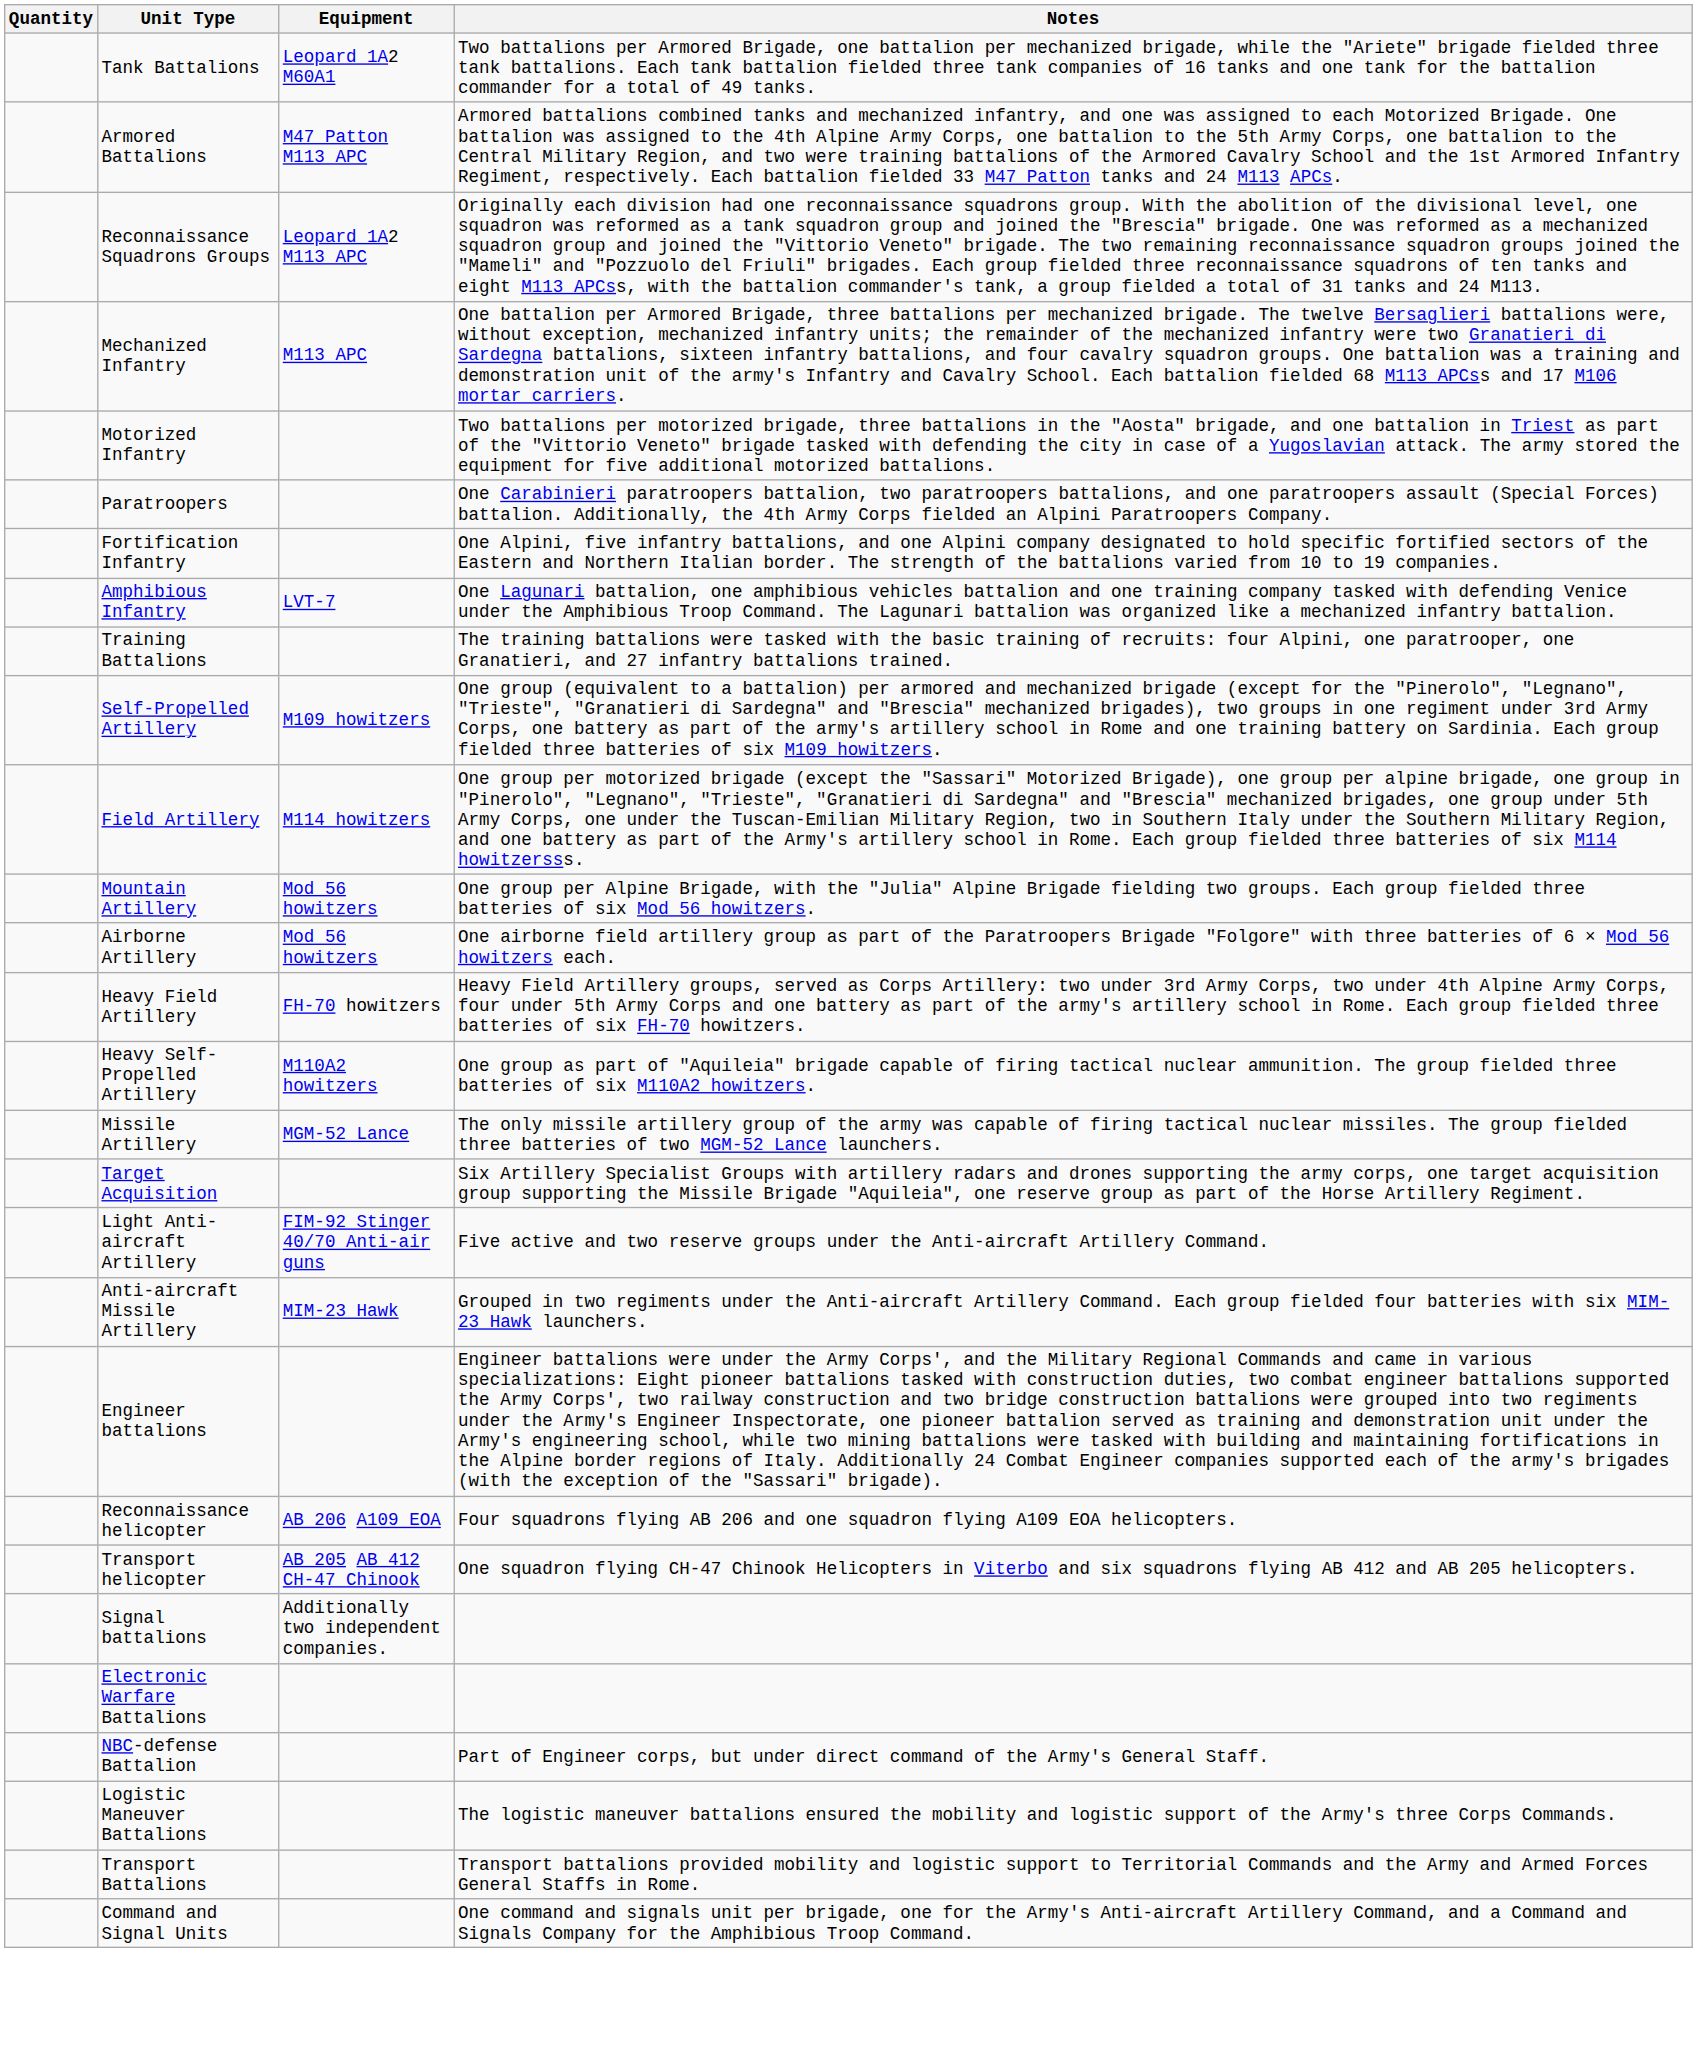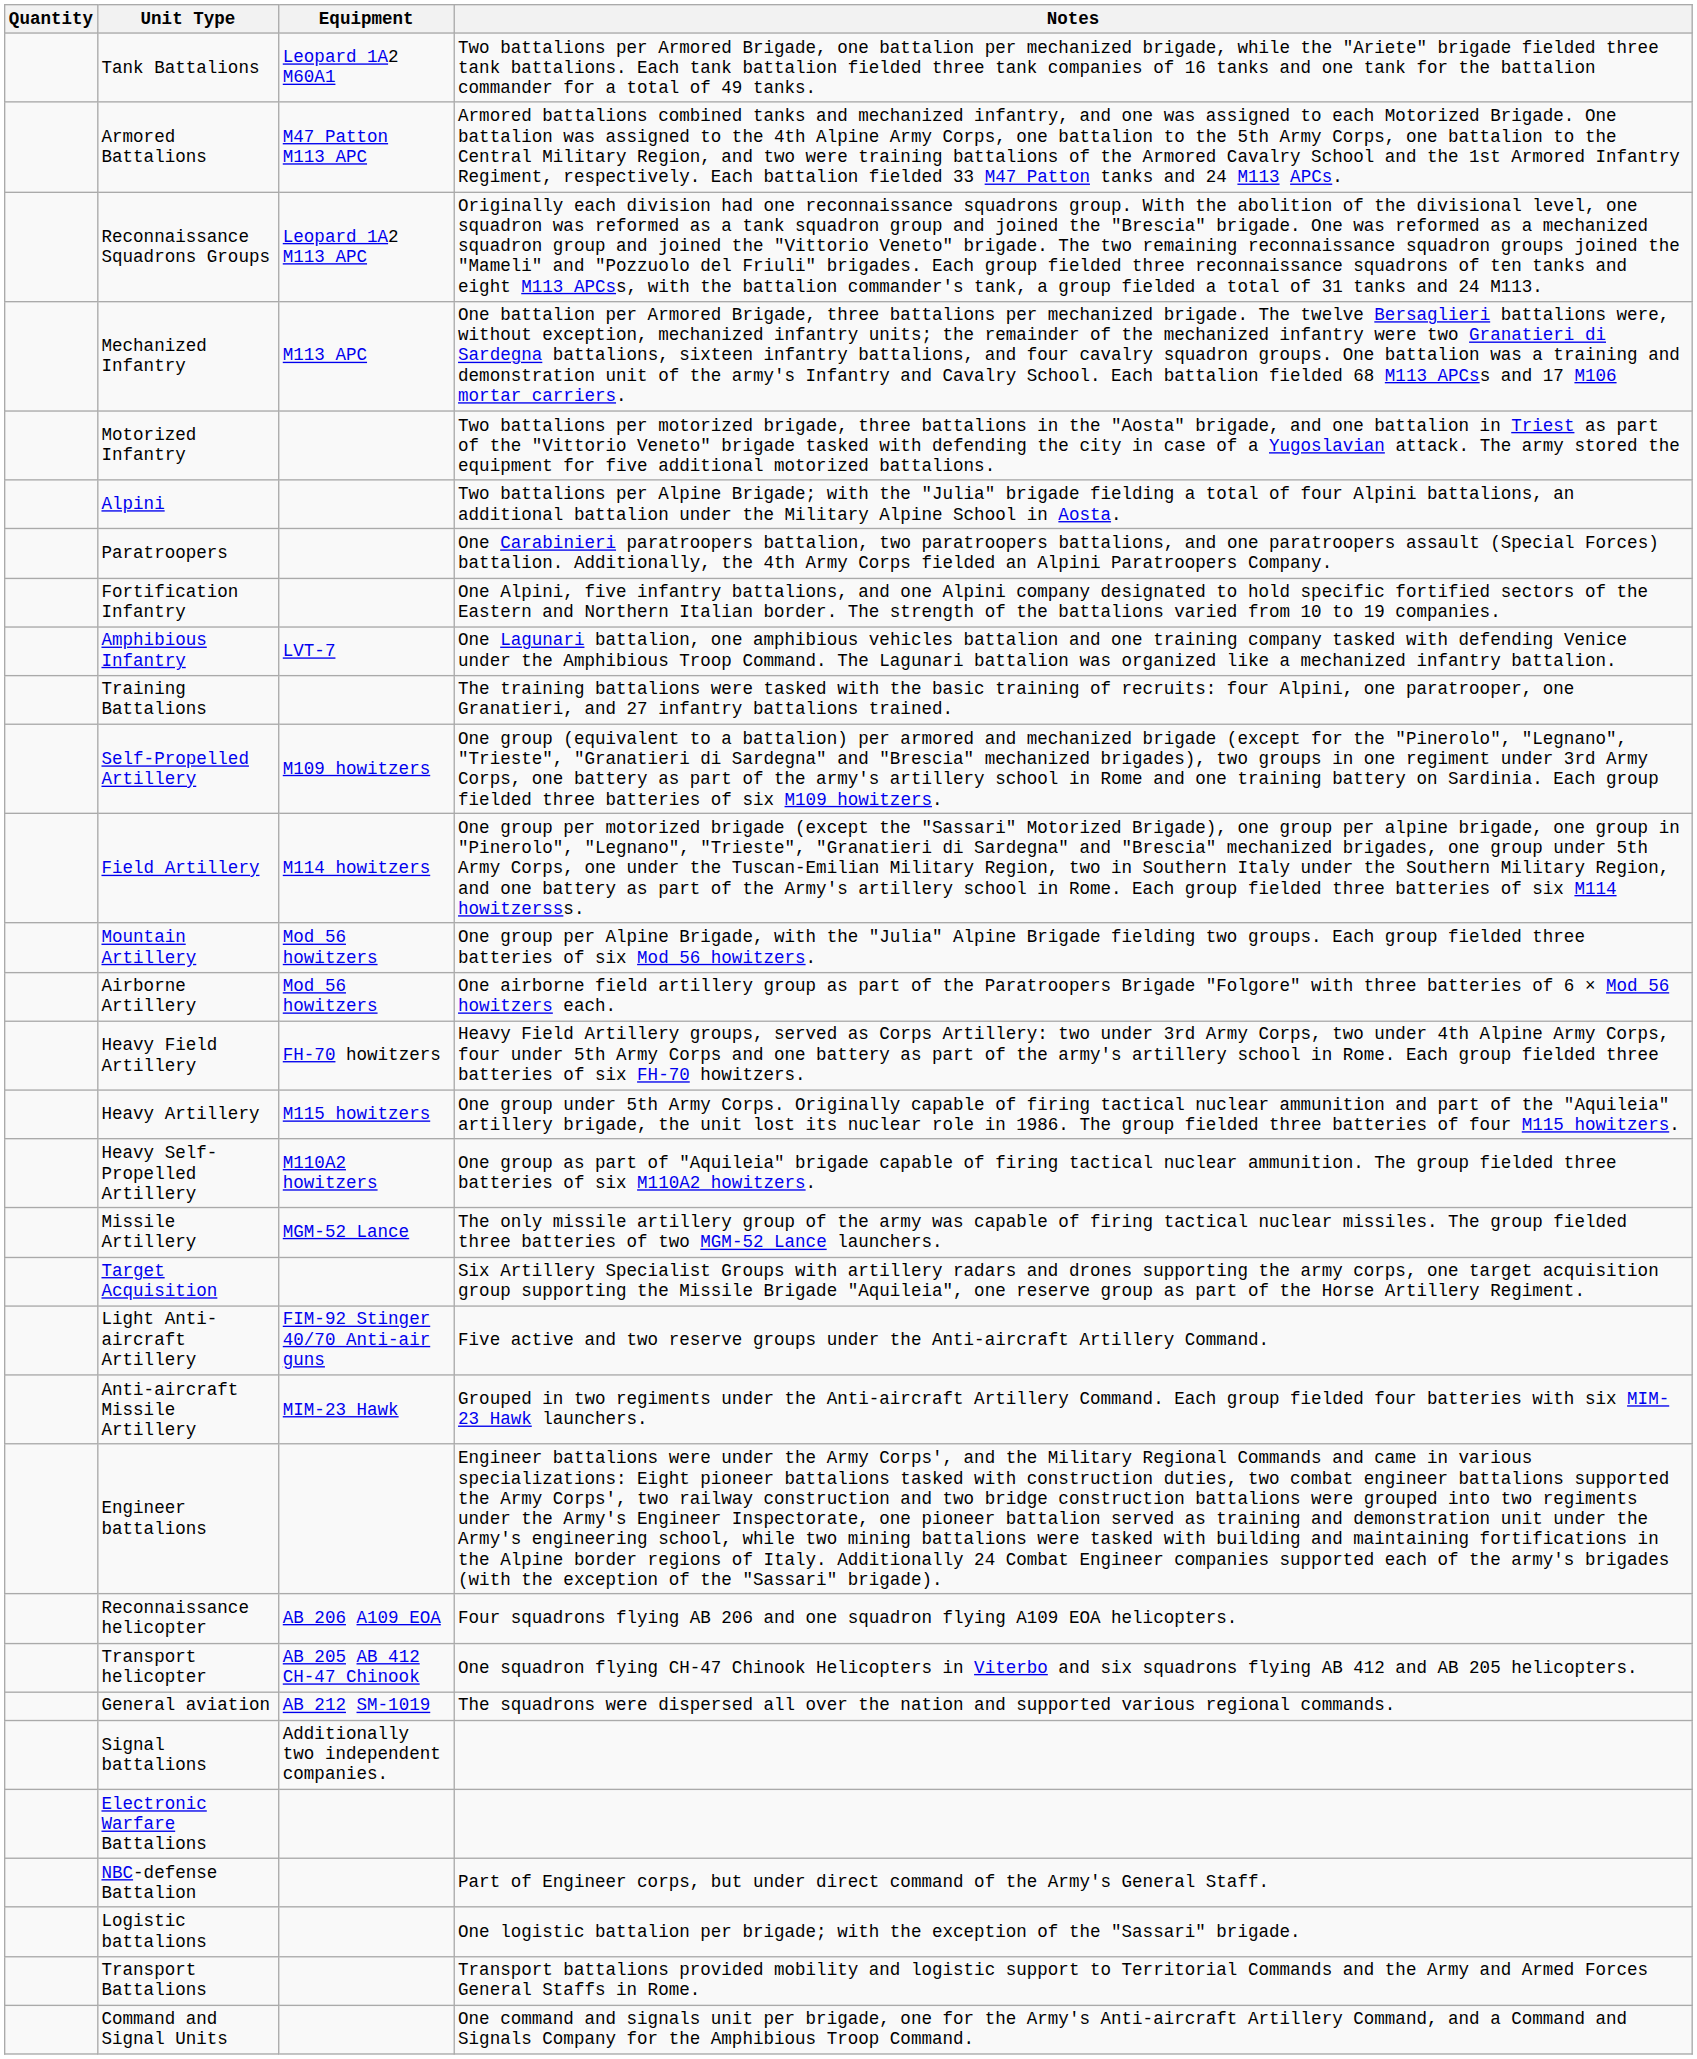+ row: Alpini | Two battalions per Alpine Brigade; with the "Julia" brigade fielding a total of four Alpini battalions, an additional battalion under the Military Alpine School in Aosta.
+ row: Heavy Artillery | M115 howitzers | One group under 5th Army Corps. Originally capable of firing tactical nuclear ammunition and part of the "Aquileia" artillery brigade, the unit lost its nuclear role in 1986. The group fielded three batteries of four M115 howitzers.
+ row: General aviation | AB 212 SM-1019 | The squadrons were dispersed all over the nation and supported various regional commands.
+ row: Logistic battalions | One logistic battalion per brigade; with the exception of the "Sassari" brigade.
- row: Logistic Maneuver Battalions | The logistic maneuver battalions ensured the mobility and logistic support of the Army's three Corps Commands.
